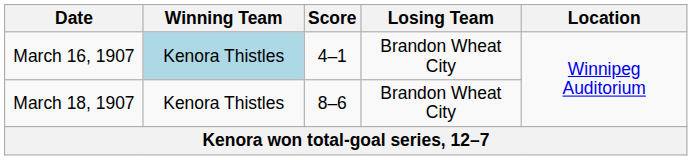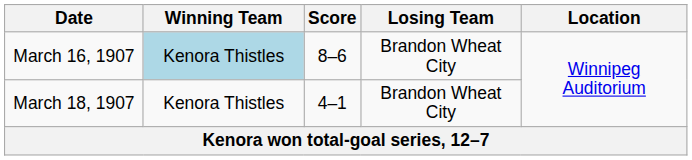March 16, 1907 | Score: 4–1 -> 8–6
March 18, 1907 | Score: 8–6 -> 4–1
